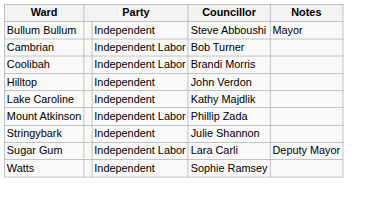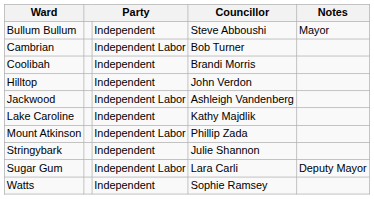Coolibah | column 3: Independent Labor -> Independent
+ row: Jackwood | Independent Labor | Ashleigh Vandenberg
